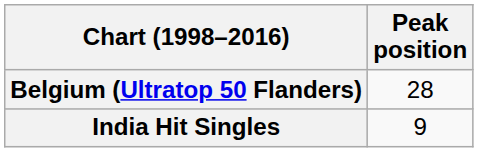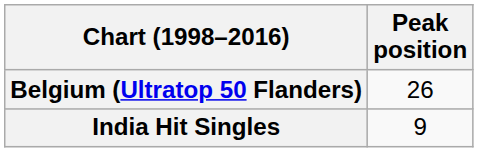Belgium (Ultratop 50 Flanders) | Peak position: 28 -> 26
